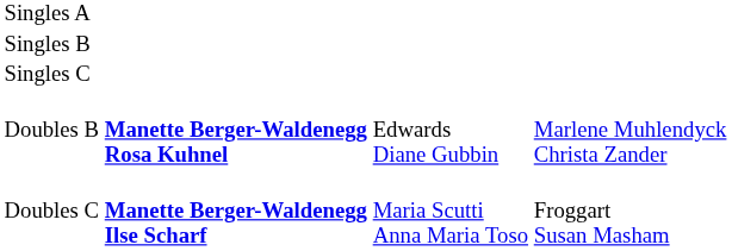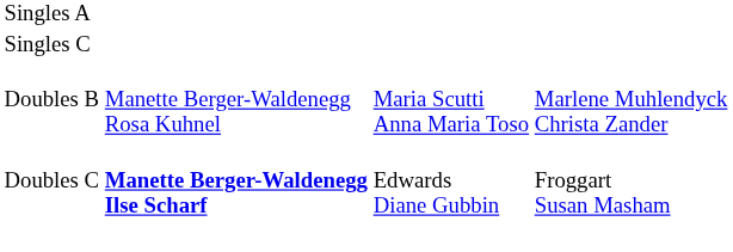- row: Singles B
Doubles B | column 2: bold -> normal
Doubles B | column 3: Edwards Diane Gubbin -> Maria Scutti Anna Maria Toso
Doubles C | column 3: Maria Scutti Anna Maria Toso -> Edwards Diane Gubbin
